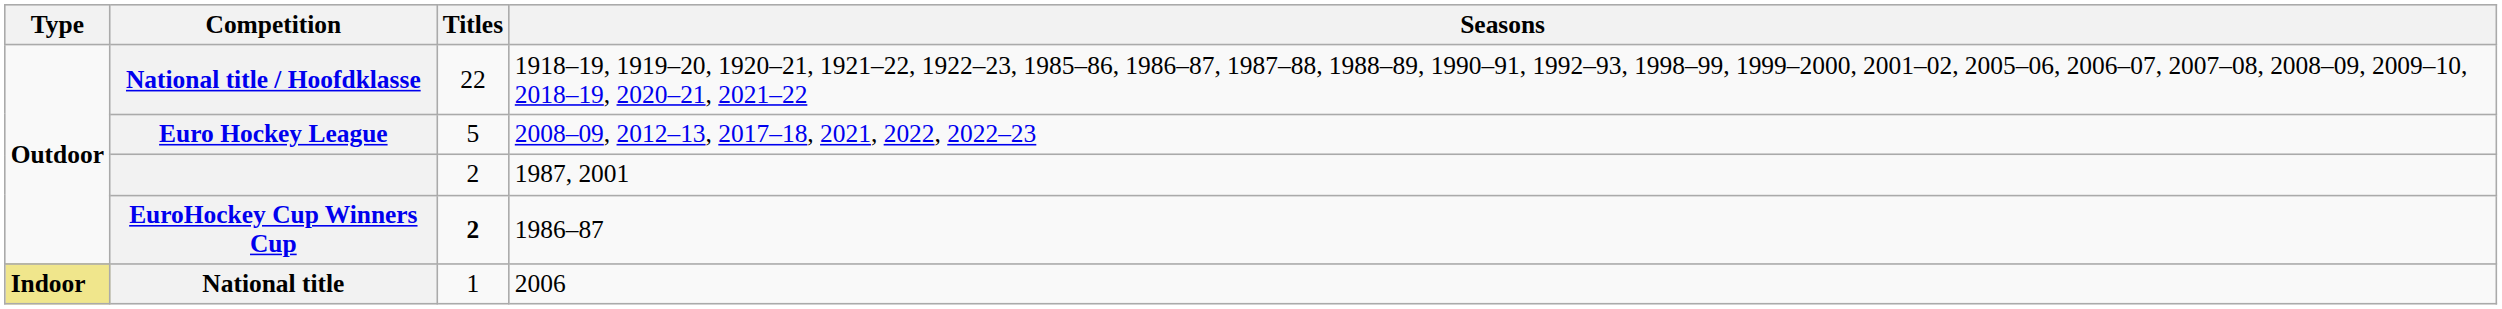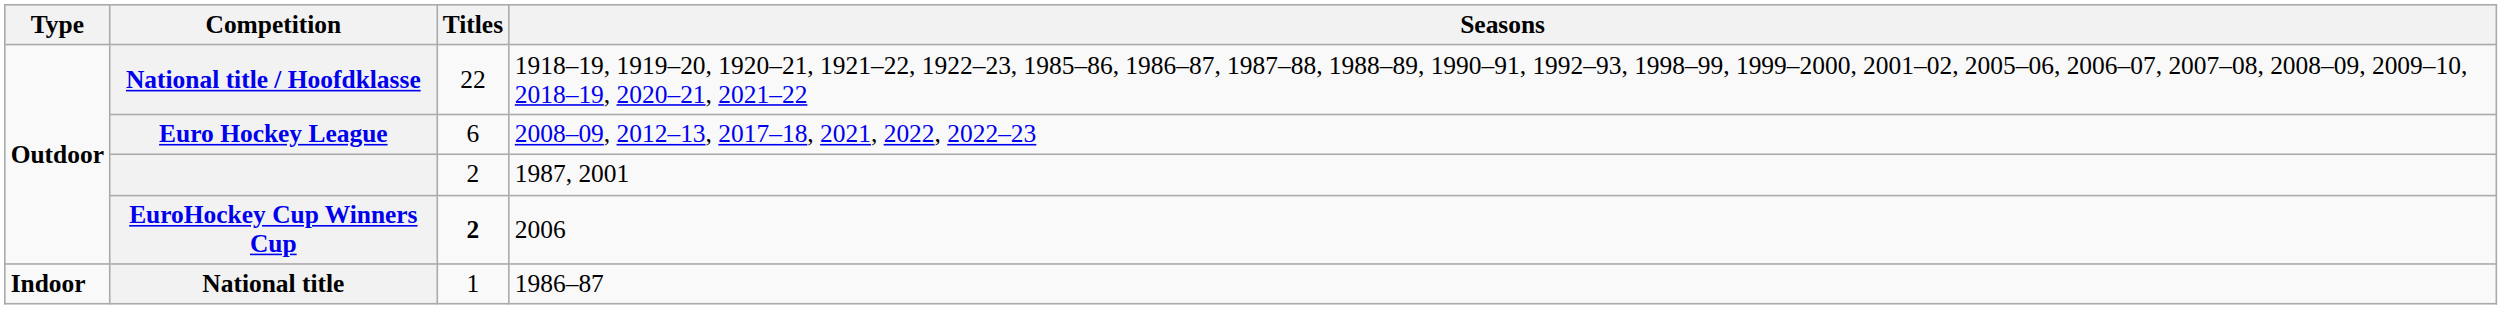Euro Hockey League | Titles: 5 -> 6
EuroHockey Cup Winners Cup | Seasons: 1986–87 -> 2006
National title | Type: khaki background -> no background
National title | Seasons: 2006 -> 1986–87
